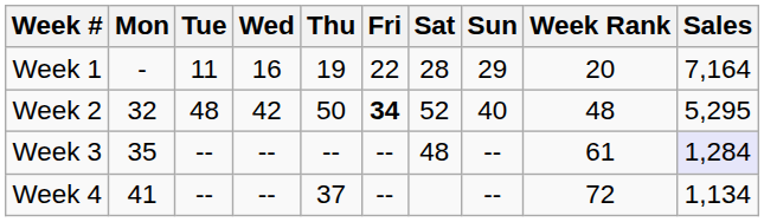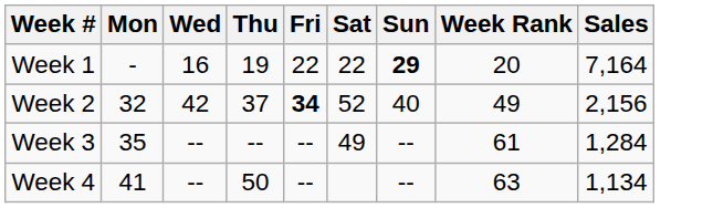- column: Tue | 11 | 48 | -- | --
Week 1 | Sat: 28 -> 22
Week 1 | Sun: normal -> bold
Week 2 | Thu: 50 -> 37
Week 2 | Week Rank: 48 -> 49
Week 2 | Sales: 5,295 -> 2,156
Week 3 | Sat: 48 -> 49
Week 3 | Sales: lavender background -> no background
Week 4 | Thu: 37 -> 50
Week 4 | Week Rank: 72 -> 63
